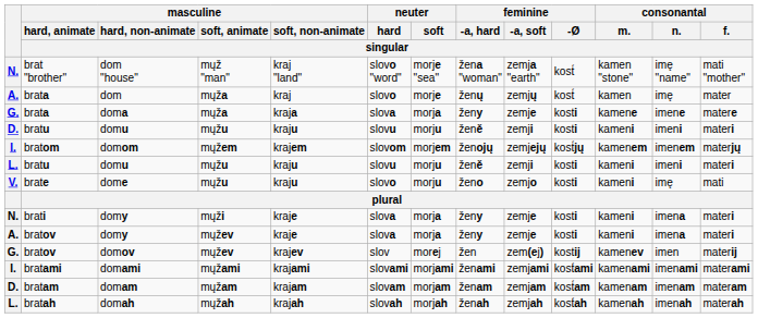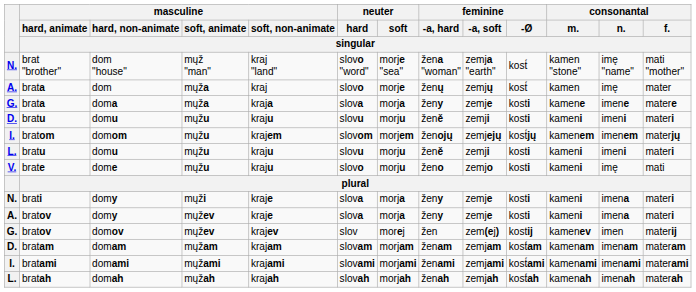domom | masculine / soft, animate / singular: mųžem -> mųžu
rows swapped: domam <-> domami
